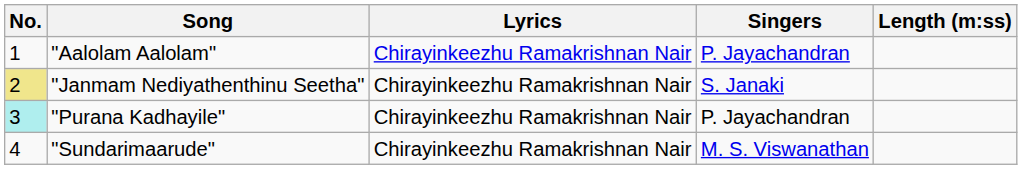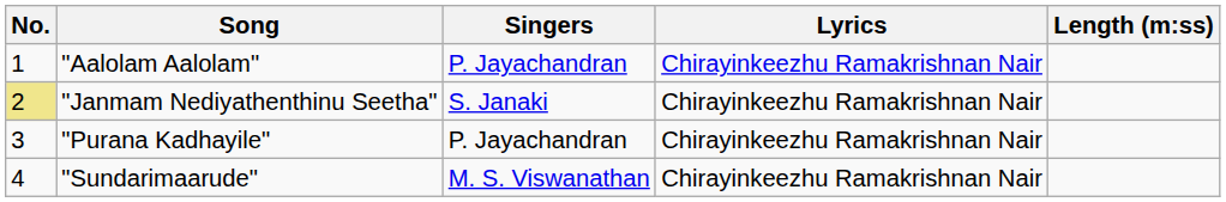columns swapped: Singers <-> Lyrics
"Purana Kadhayile" | No.: paleturquoise background -> no background
